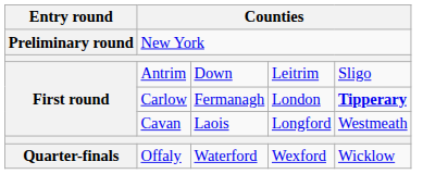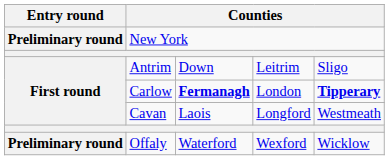Carlow | column 3: normal -> bold
Offaly | Entry round: Quarter-finals -> Preliminary round
